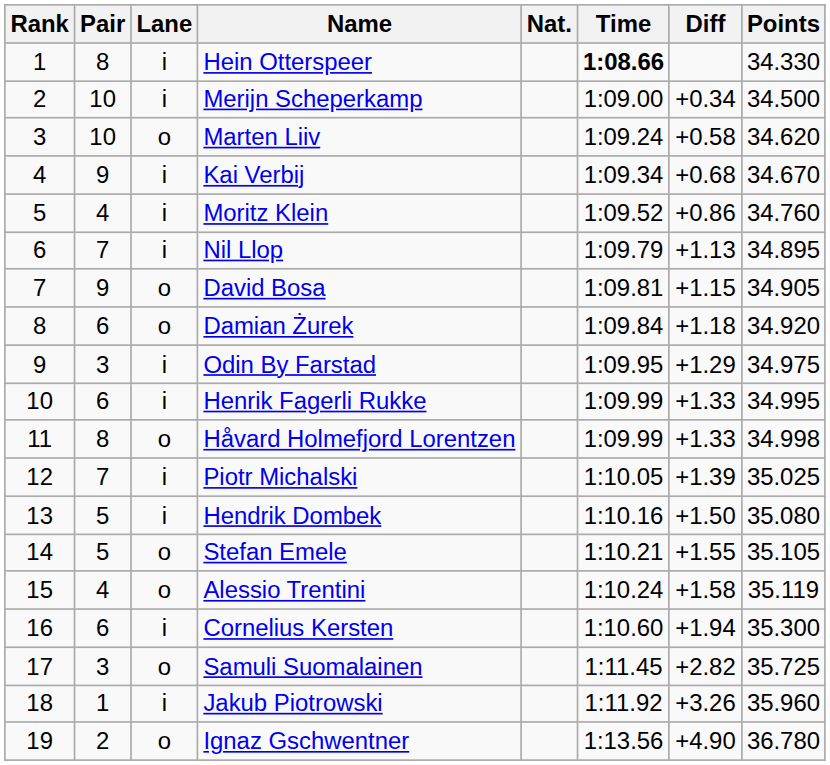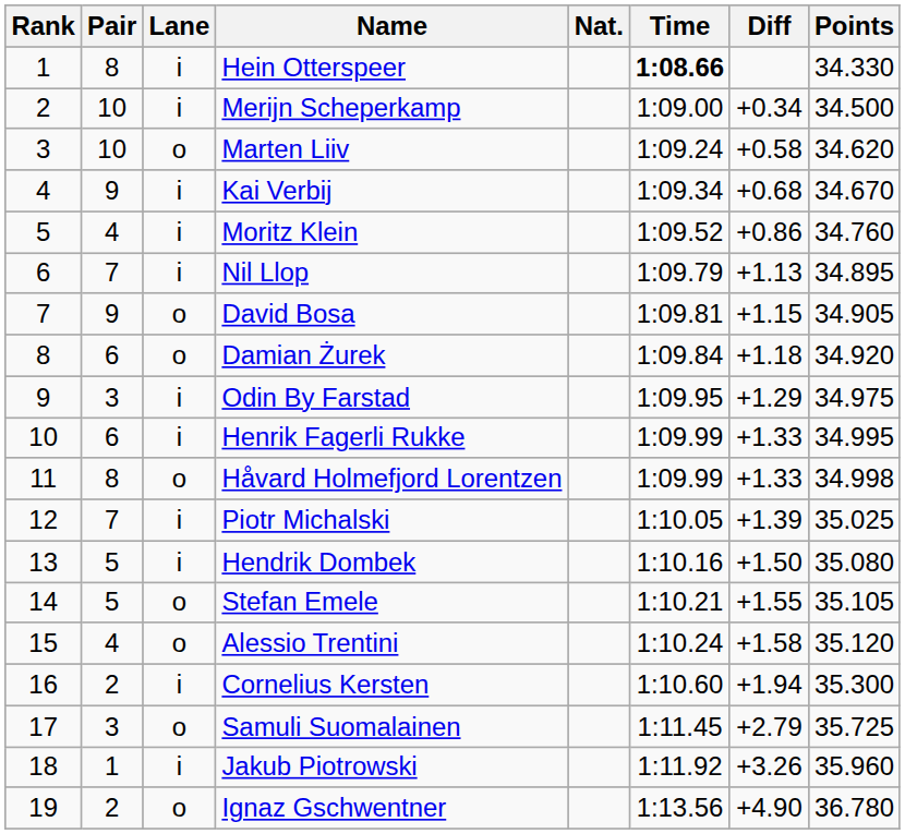Alessio Trentini | Points: 35.119 -> 35.120
Cornelius Kersten | Pair: 6 -> 2
Samuli Suomalainen | Diff: +2.82 -> +2.79
